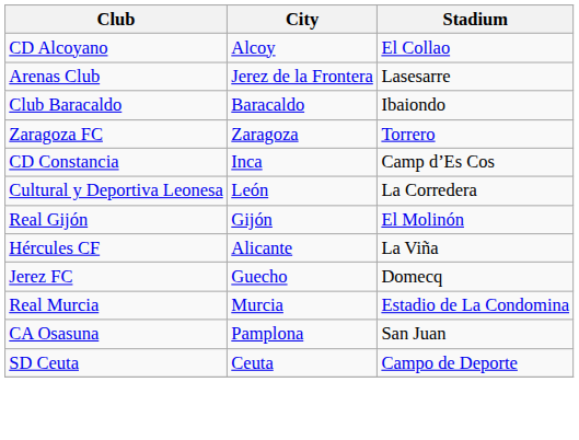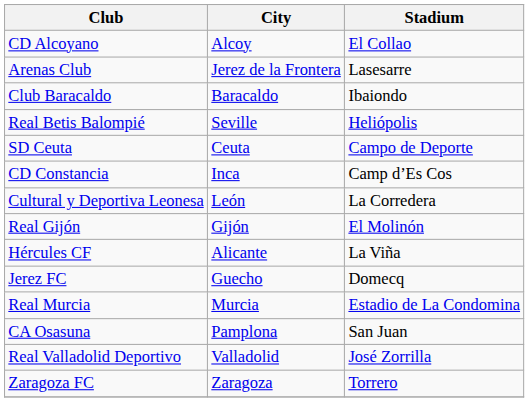+ row: Real Betis Balompié | Seville | Heliópolis
rows swapped: SD Ceuta <-> Zaragoza FC
+ row: Real Valladolid Deportivo | Valladolid | José Zorrilla
